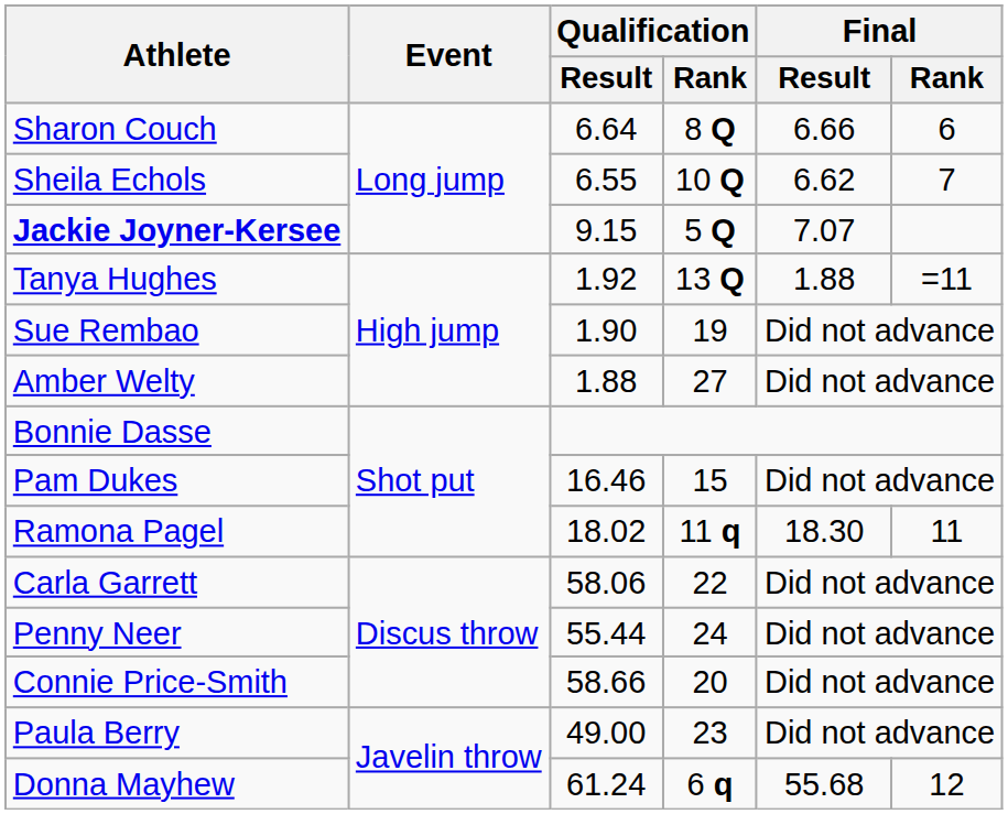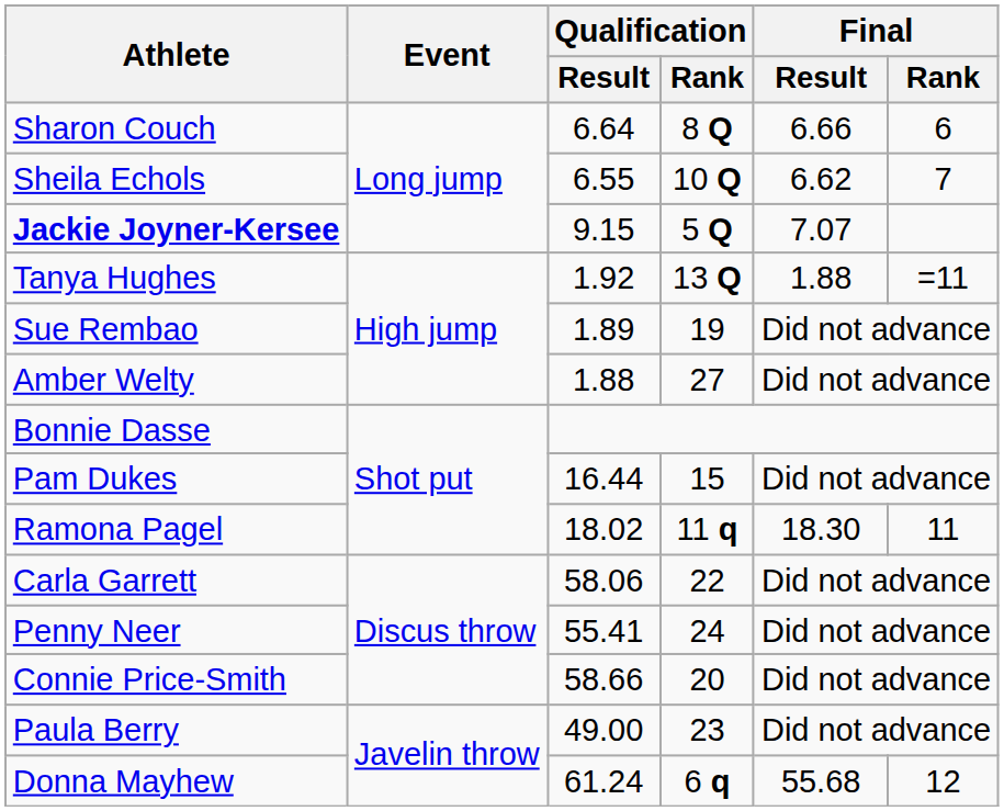Sue Rembao | Qualification / Result: 1.90 -> 1.89
Pam Dukes | Qualification / Result: 16.46 -> 16.44
Penny Neer | Qualification / Result: 55.44 -> 55.41
